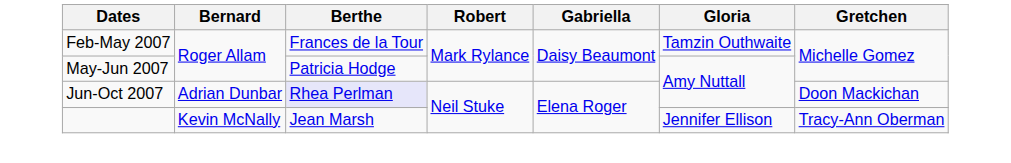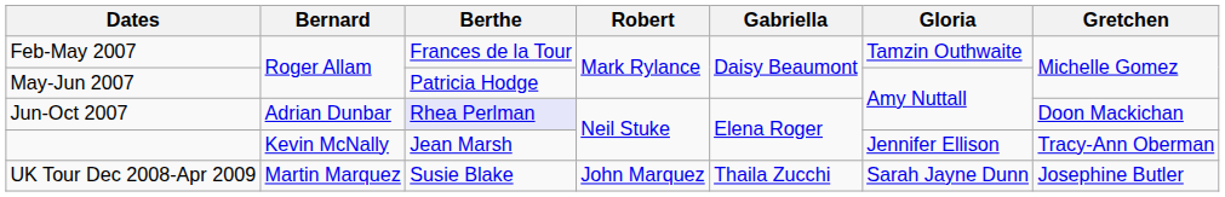+ row: UK Tour Dec 2008-Apr 2009 | Martin Marquez | Susie Blake | John Marquez | Thaila Zucchi | Sarah Jayne Dunn | Josephine Butler
